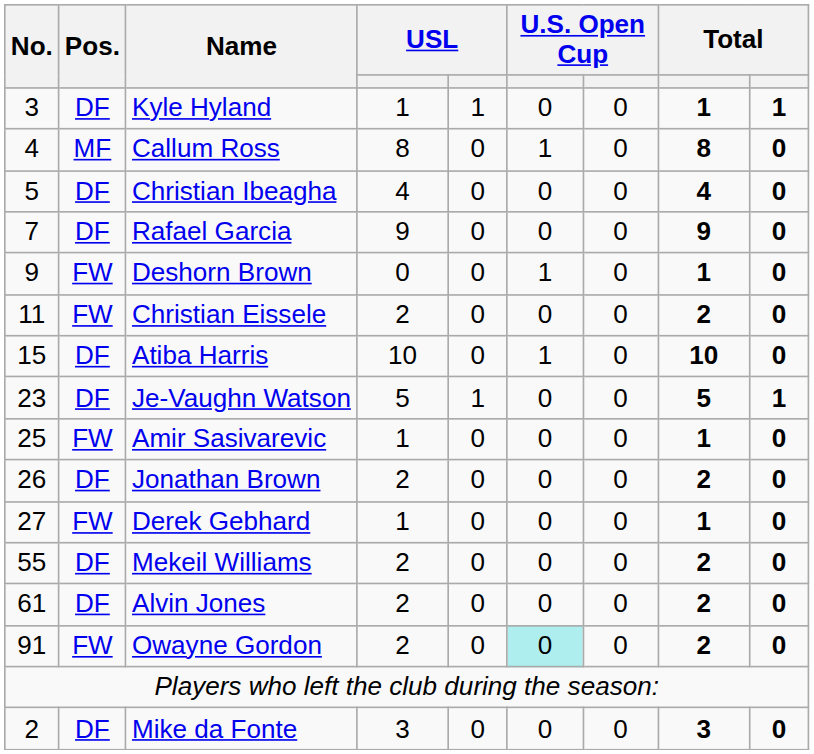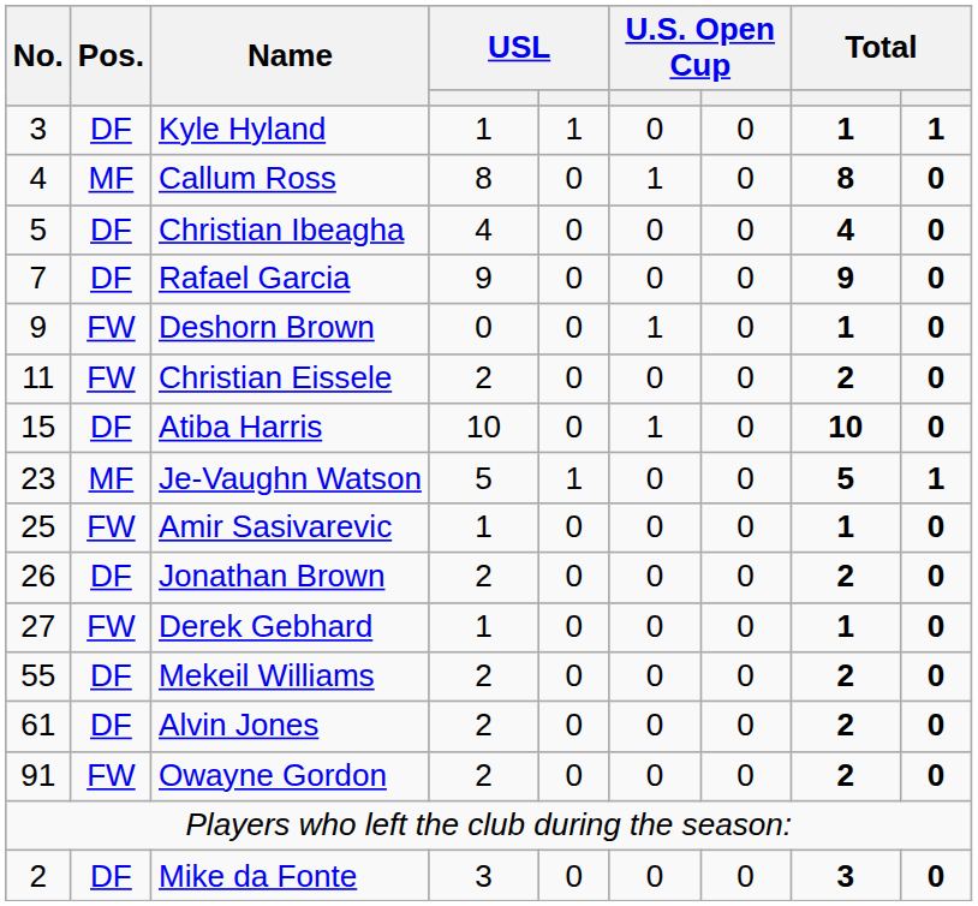Je-Vaughn Watson | Pos.: DF -> MF
Owayne Gordon | column 6: paleturquoise background -> no background
